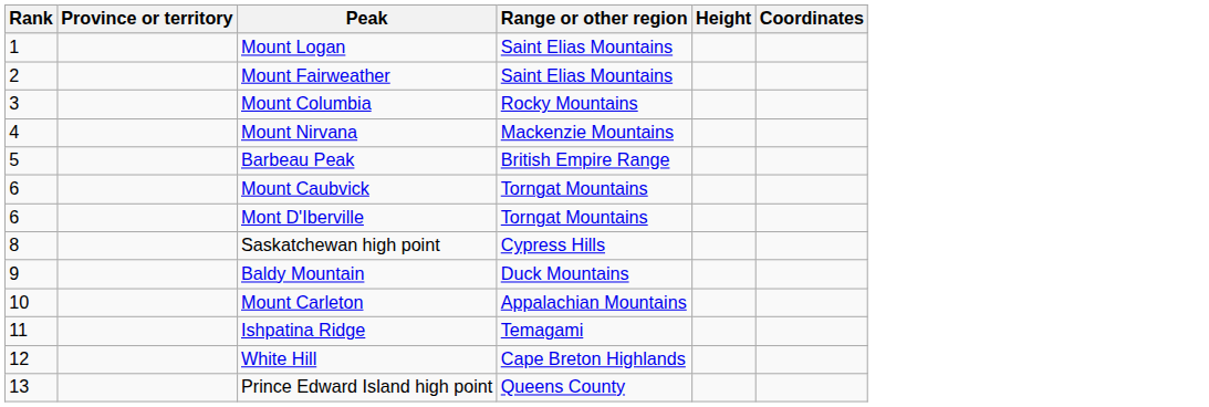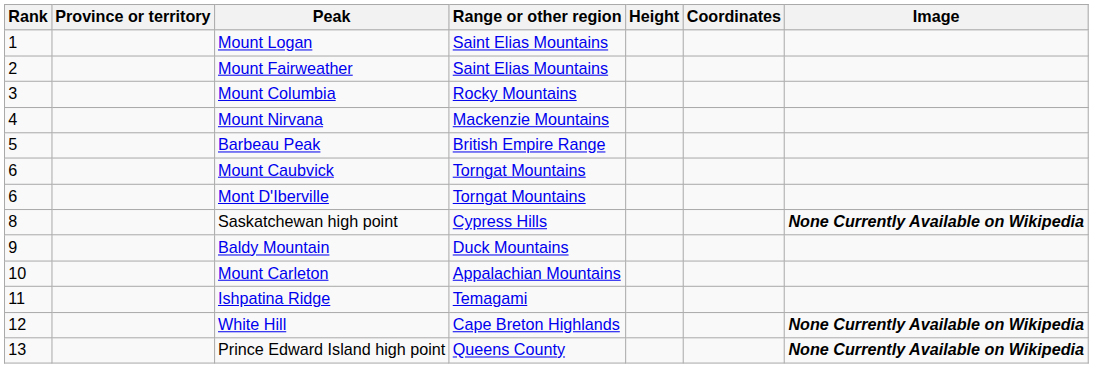+ column: Image | None Currently Available on Wikipedia | None Currently Available on Wikipedia | None Currently Available on Wikipedia
